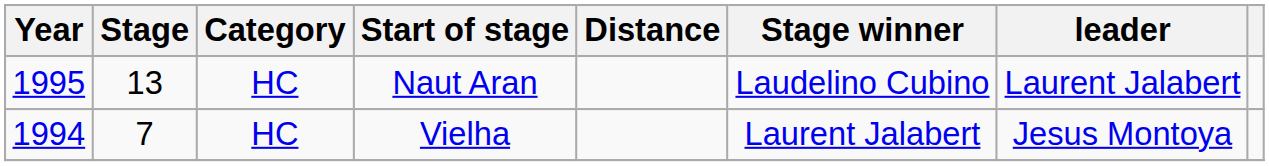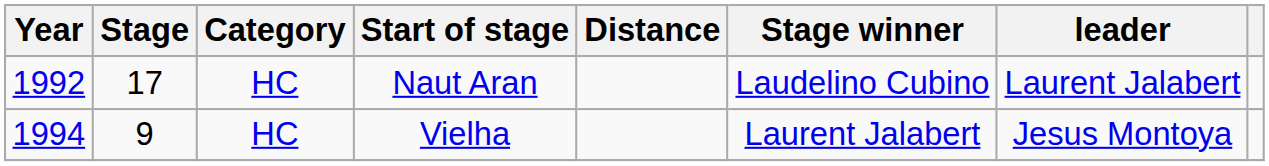Naut Aran | Year: 1995 -> 1992
Naut Aran | Stage: 13 -> 17
Vielha | Stage: 7 -> 9
